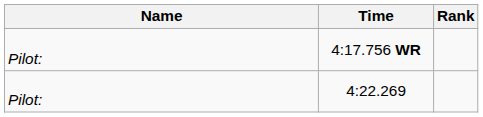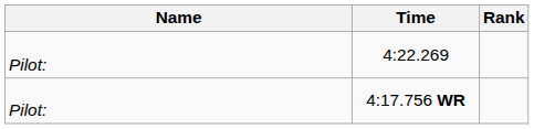rows swapped: 4:17.756 WR <-> 4:22.269
